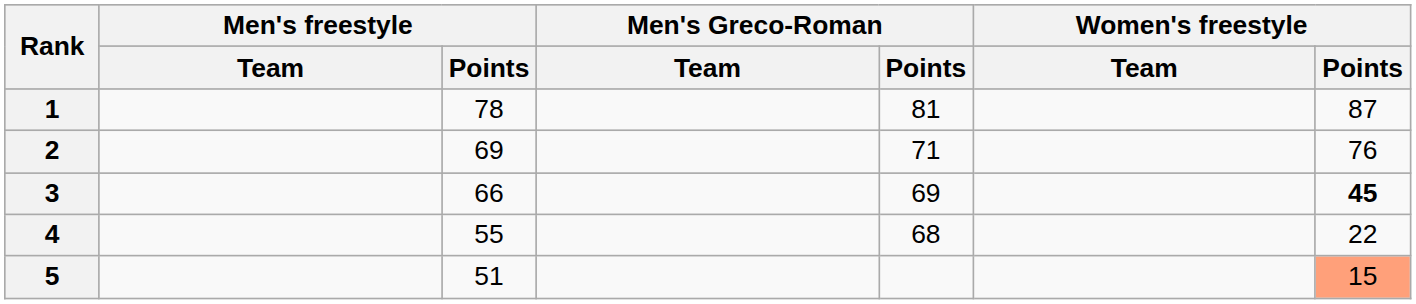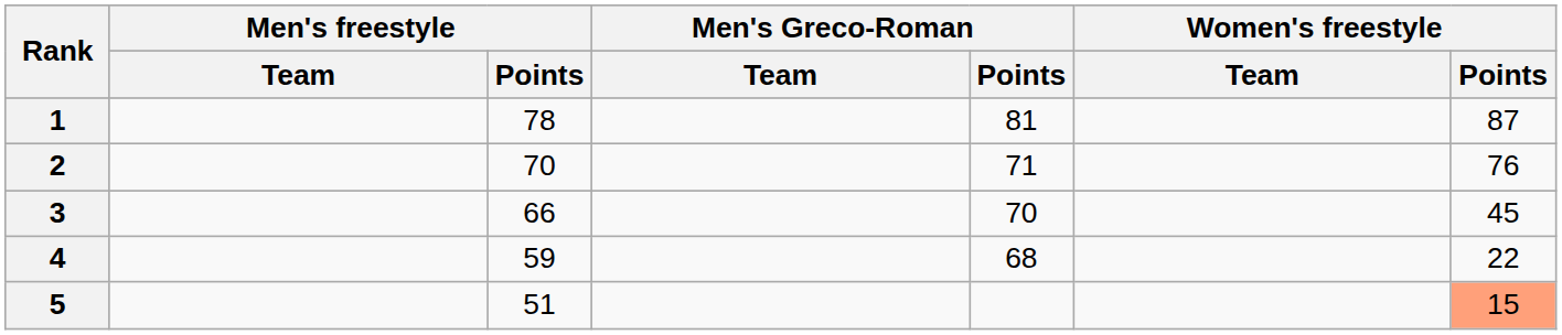2 | Men's freestyle / Points: 69 -> 70
3 | Men's Greco-Roman / Points: 69 -> 70
3 | Women's freestyle / Points: bold -> normal
4 | Men's freestyle / Points: 55 -> 59
